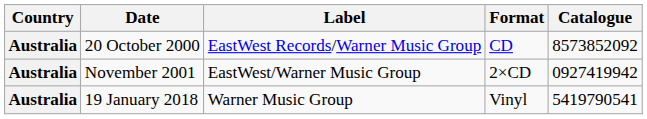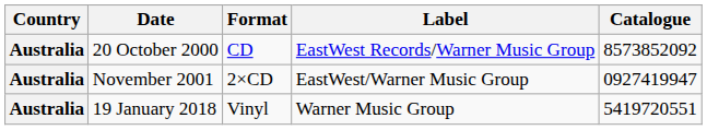columns swapped: Format <-> Label
November 2001 | Catalogue: 0927419942 -> 0927419947
19 January 2018 | Catalogue: 5419790541 -> 5419720551
